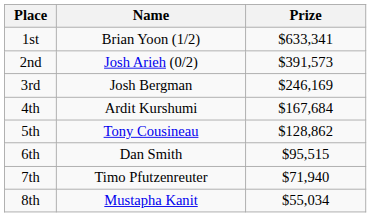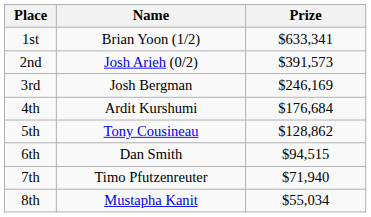4th | Prize: $167,684 -> $176,684
6th | Prize: $95,515 -> $94,515
